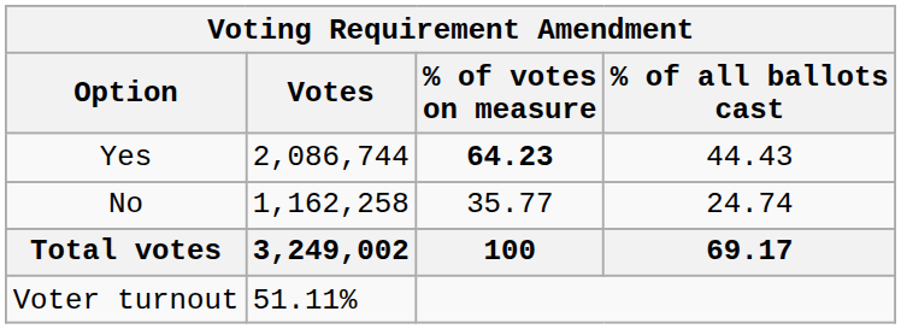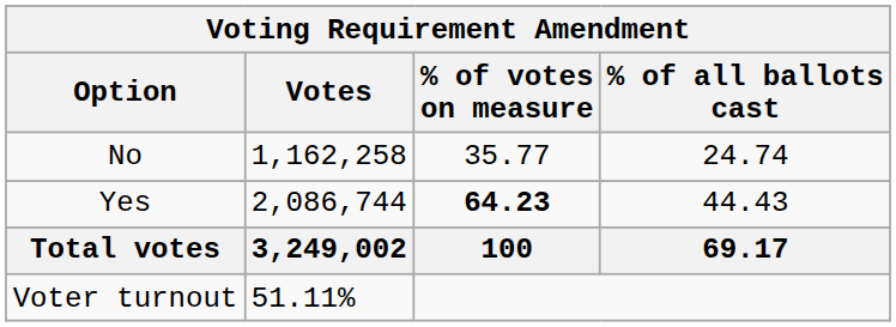rows swapped: Yes <-> No
